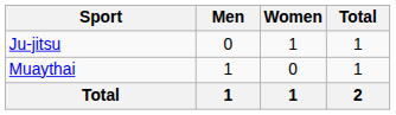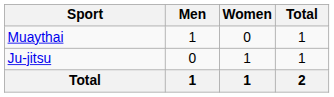rows swapped: Ju-jitsu <-> Muaythai
